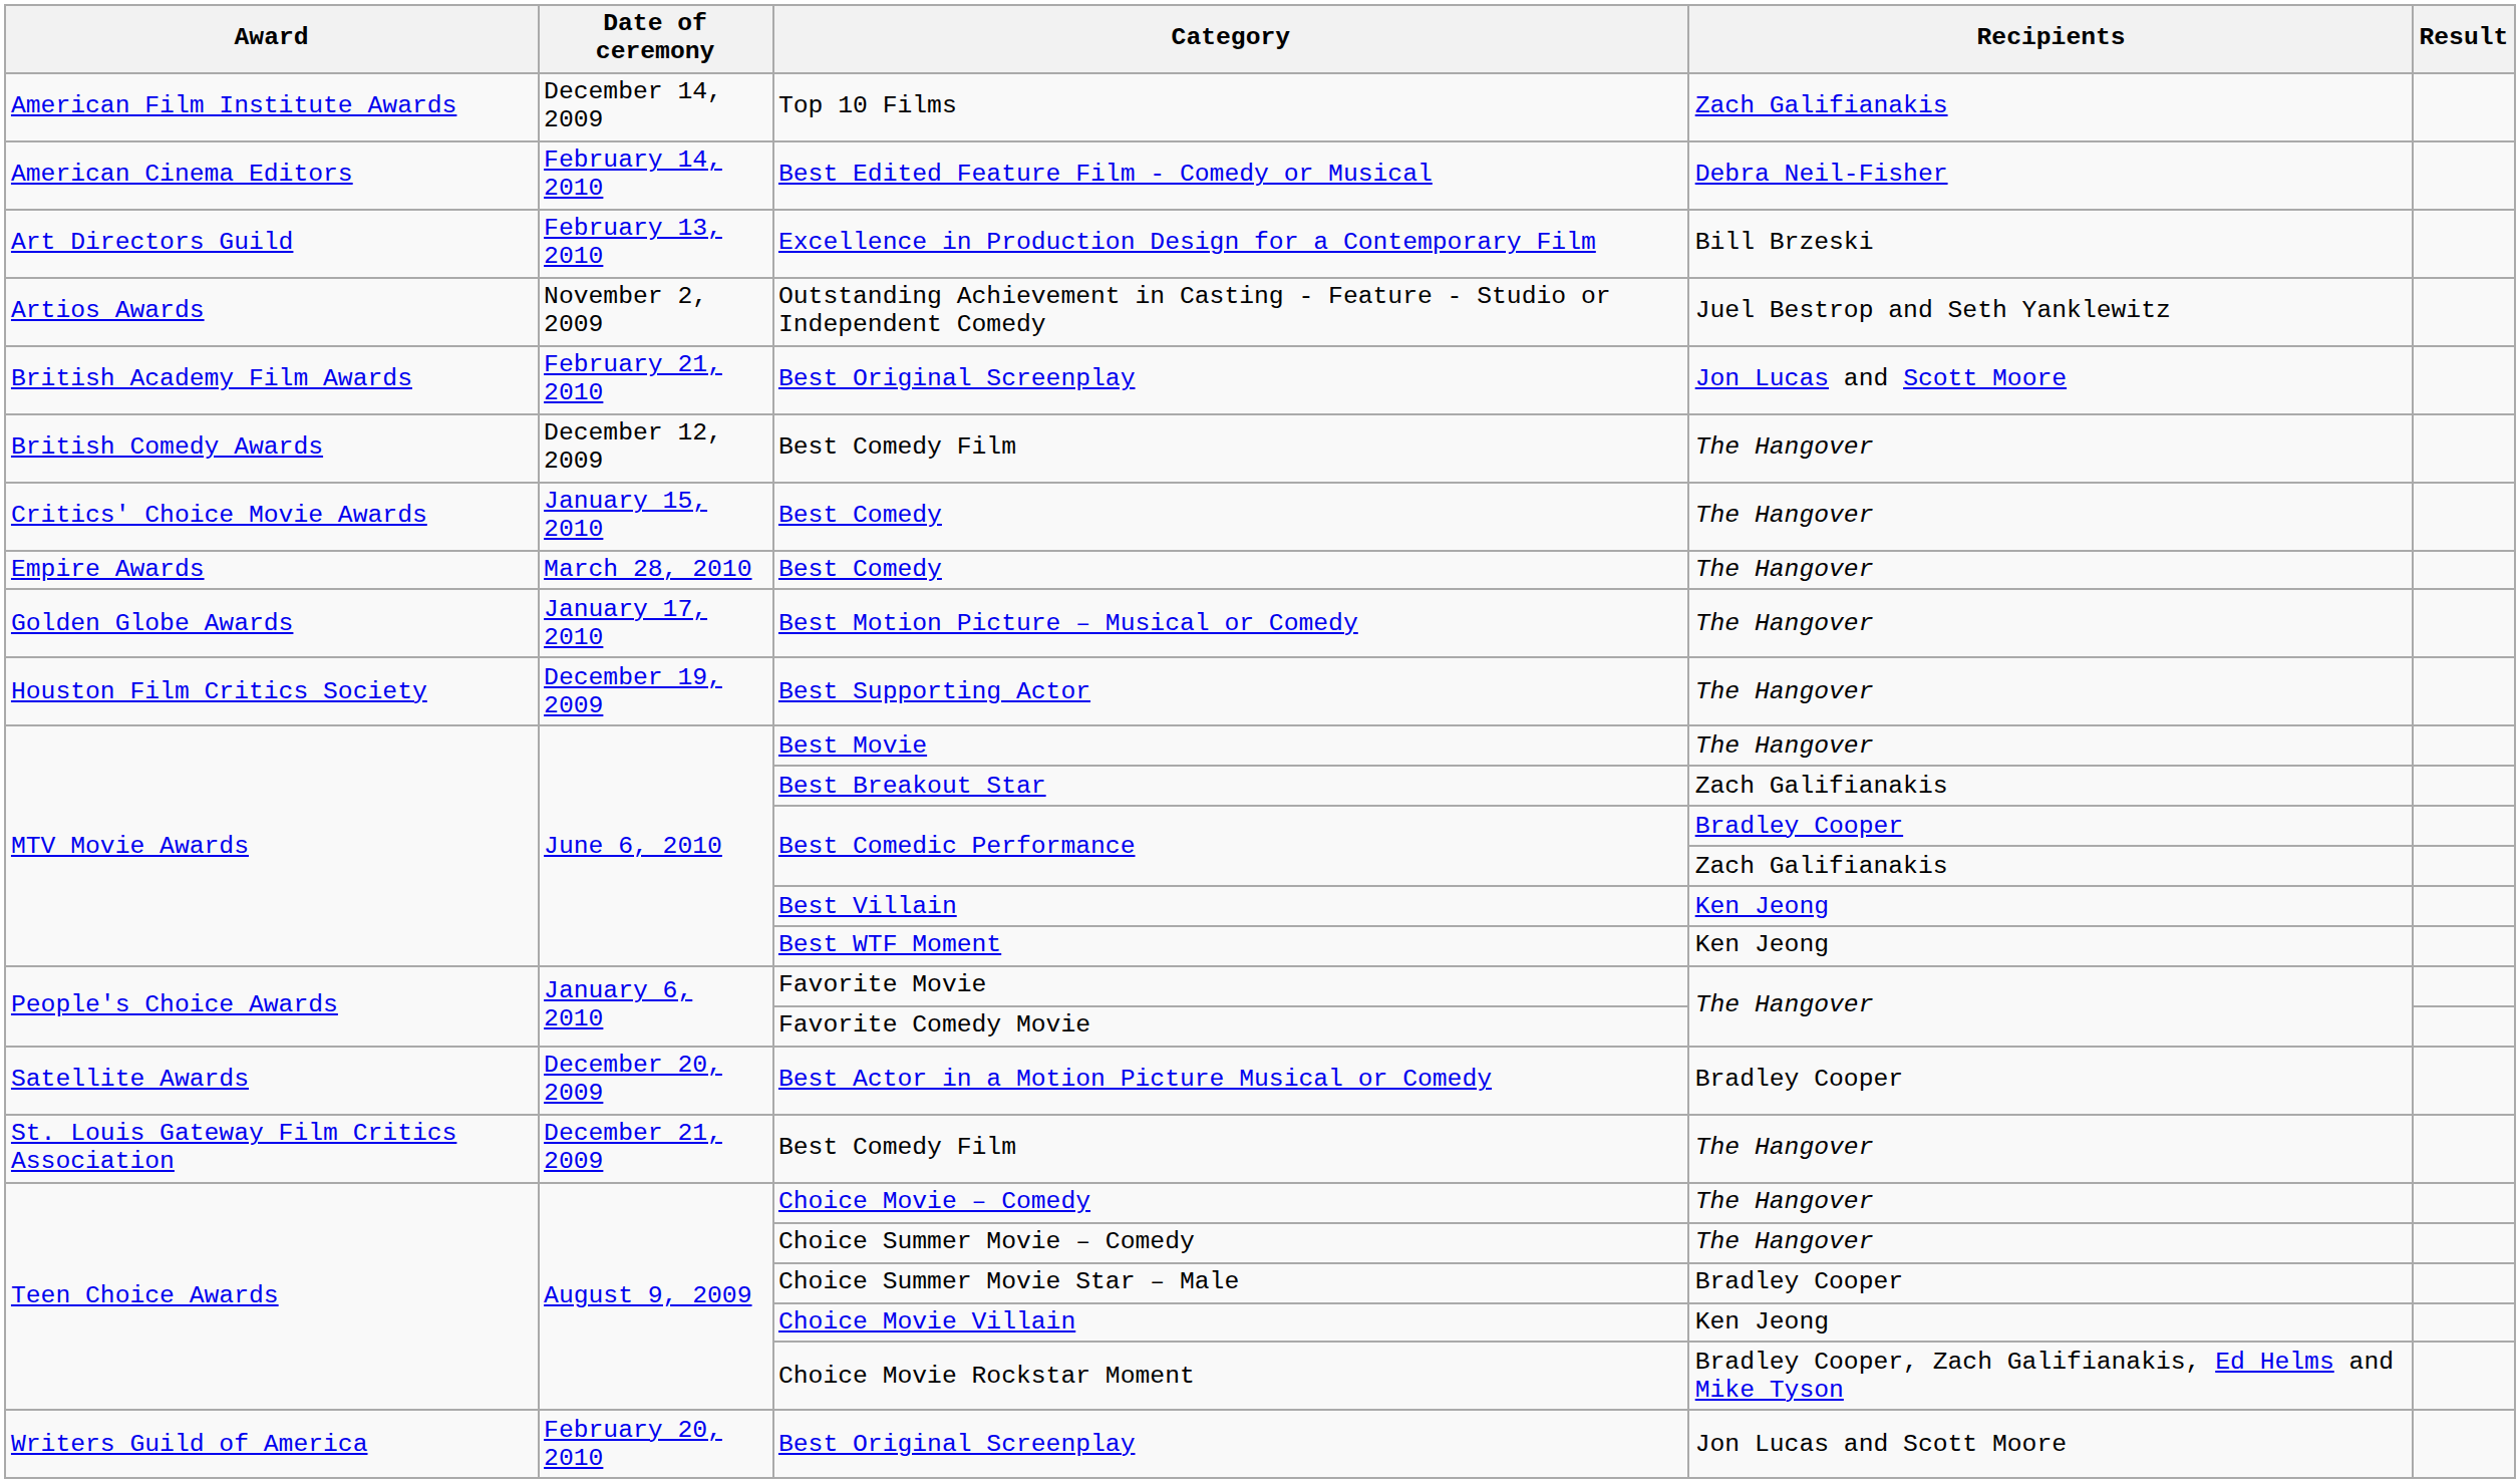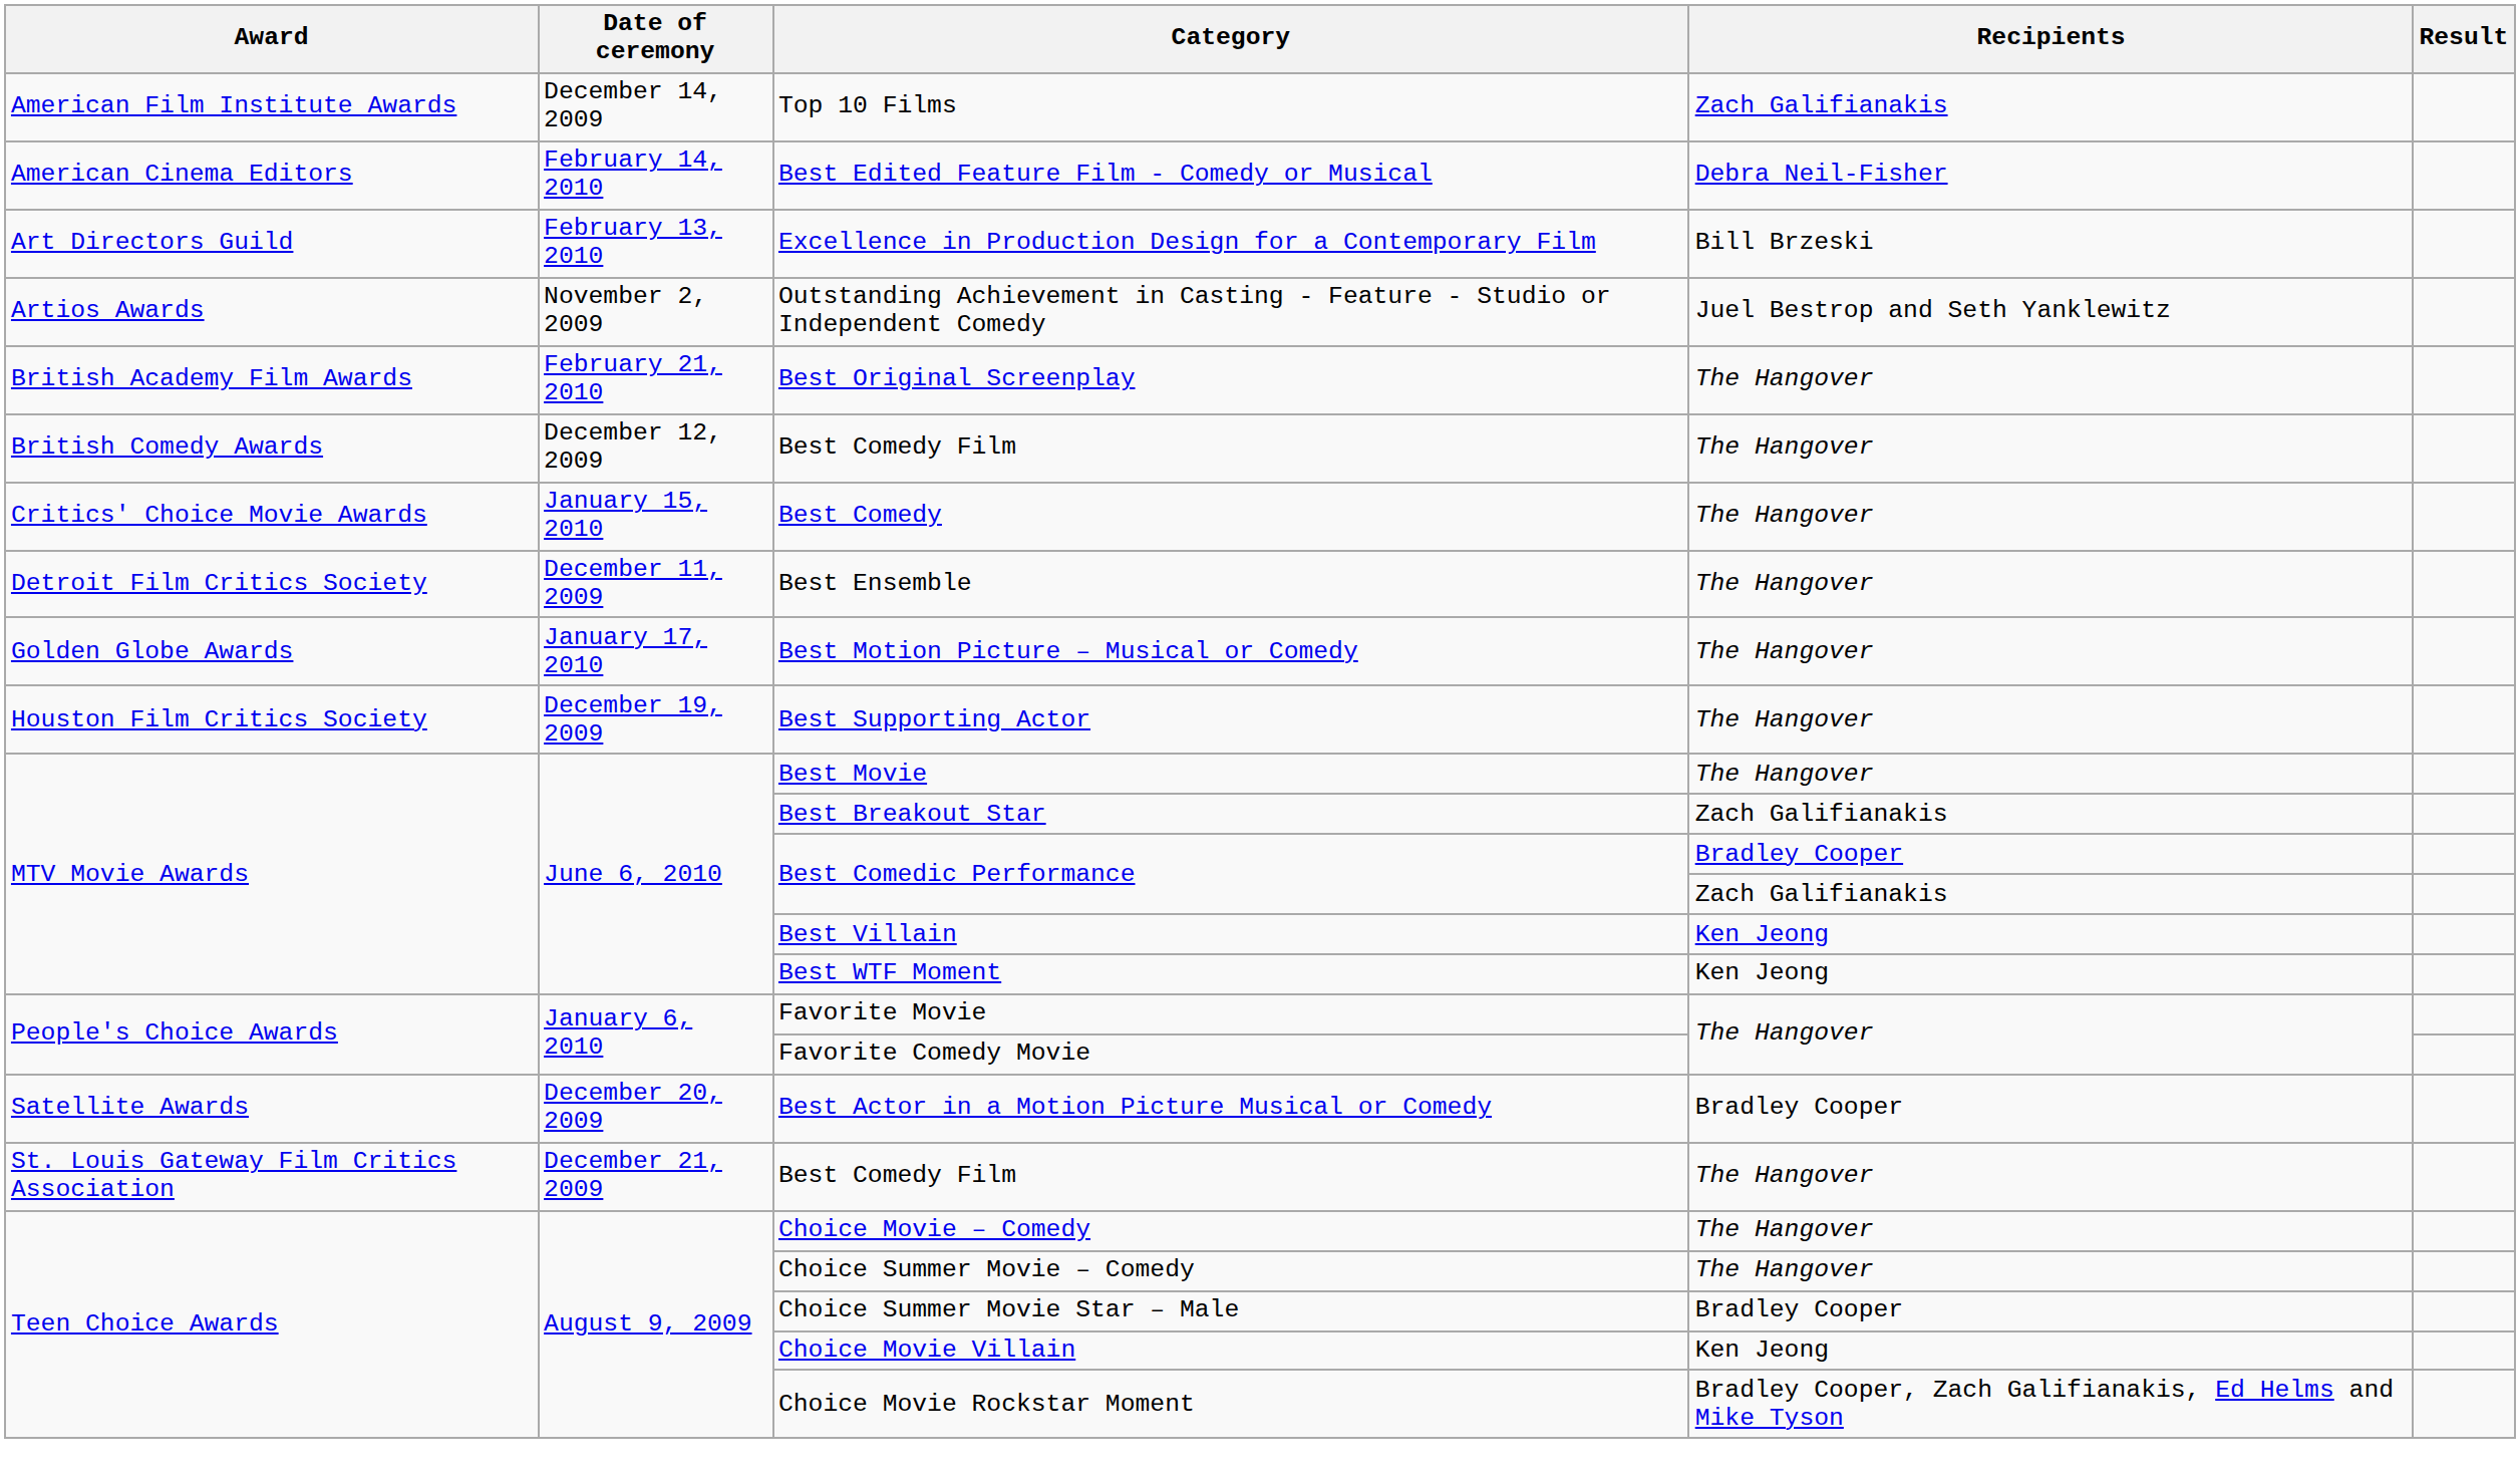British Academy Film Awards / Best Original Screenplay | Recipients: Jon Lucas and Scott Moore -> The Hangover
+ row: Detroit Film Critics Society | December 11, 2009 | Best Ensemble | The Hangover
- row: Empire Awards | March 28, 2010 | Best Comedy | The Hangover
- row: Writers Guild of America | February 20, 2010 | Best Original Screenplay | Jon Lucas and Scott Moore
